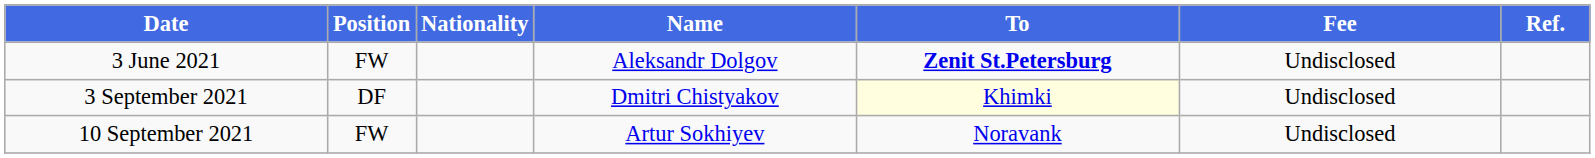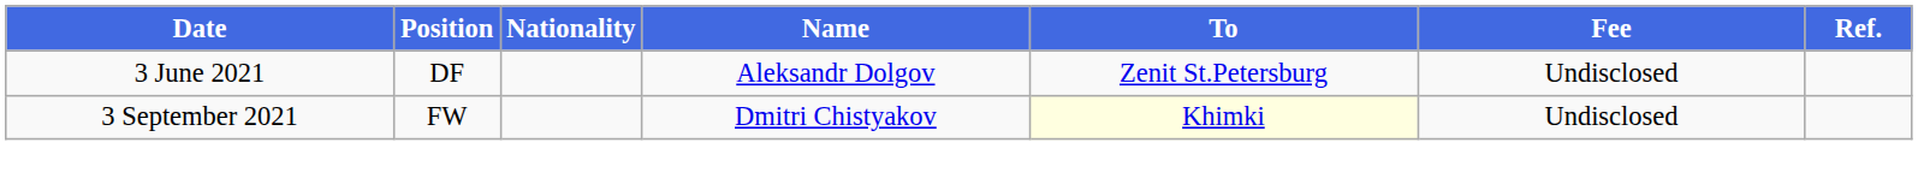3 June 2021 | Position: FW -> DF
3 June 2021 | To: bold -> normal
3 September 2021 | Position: DF -> FW
- row: 10 September 2021 | FW | Artur Sokhiyev | Noravank | Undisclosed
